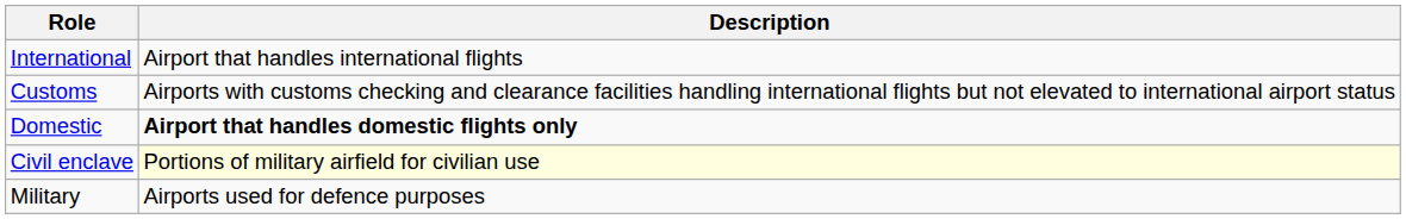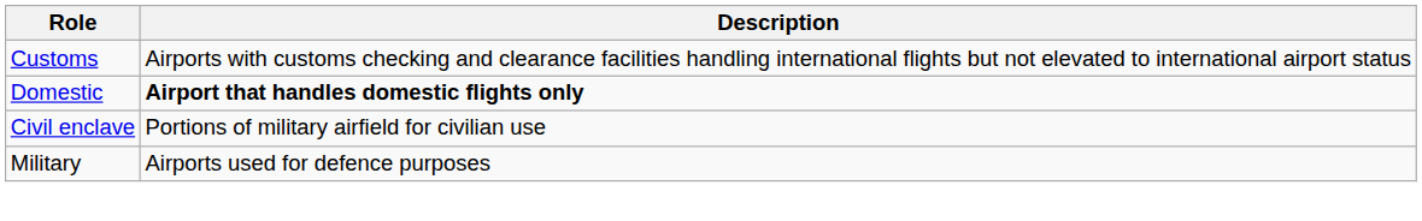- row: International | Airport that handles international flights
Civil enclave | Description: lightyellow background -> no background
